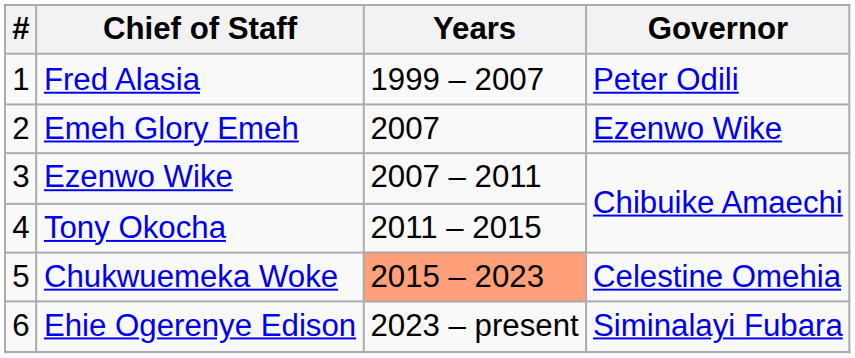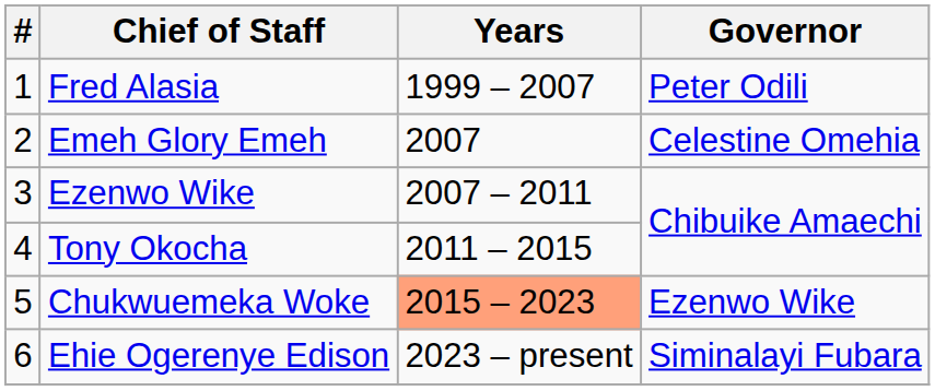Emeh Glory Emeh | Governor: Ezenwo Wike -> Celestine Omehia
Chukwuemeka Woke | Governor: Celestine Omehia -> Ezenwo Wike
